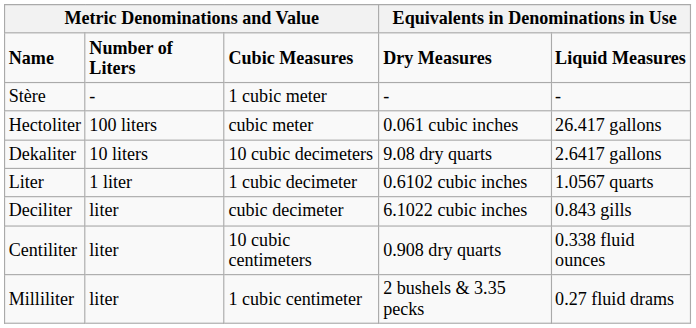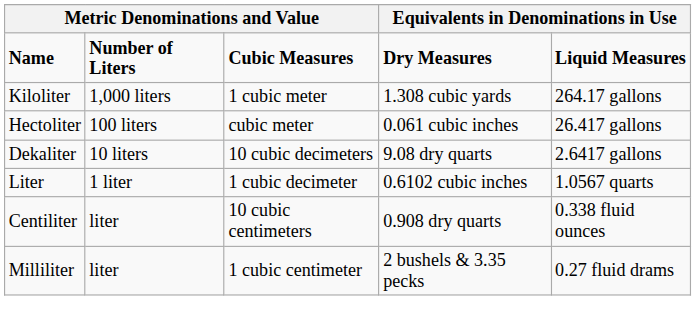+ row: Kiloliter | 1,000 liters | 1 cubic meter | 1.308 cubic yards | 264.17 gallons
- row: Stère | - | 1 cubic meter | - | -
- row: Deciliter | liter | cubic decimeter | 6.1022 cubic inches | 0.843 gills
